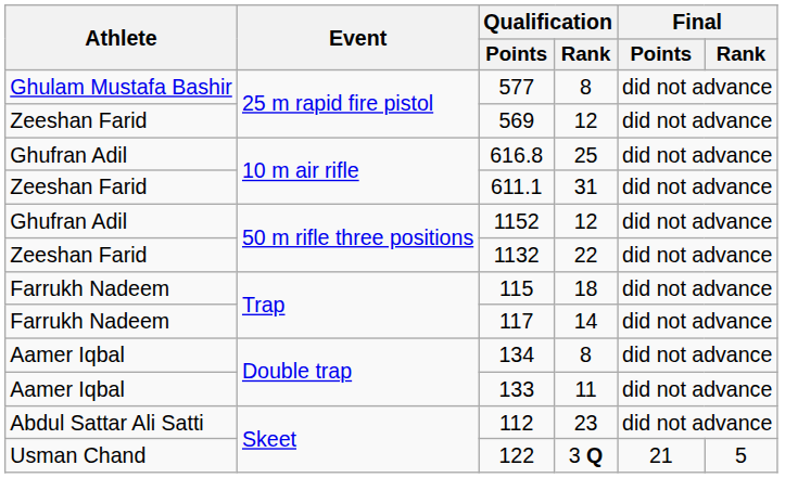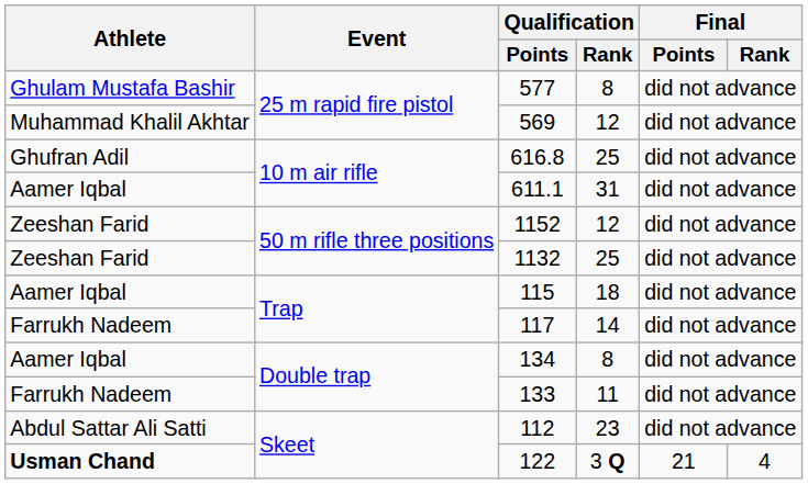569 | Athlete: Zeeshan Farid -> Muhammad Khalil Akhtar
611.1 | Athlete: Zeeshan Farid -> Aamer Iqbal
1152 | Athlete: Ghufran Adil -> Zeeshan Farid
1132 | Qualification / Rank: 22 -> 25
115 | Athlete: Farrukh Nadeem -> Aamer Iqbal
133 | Athlete: Aamer Iqbal -> Farrukh Nadeem
122 | Athlete: normal -> bold
122 | Final / Rank: 5 -> 4
